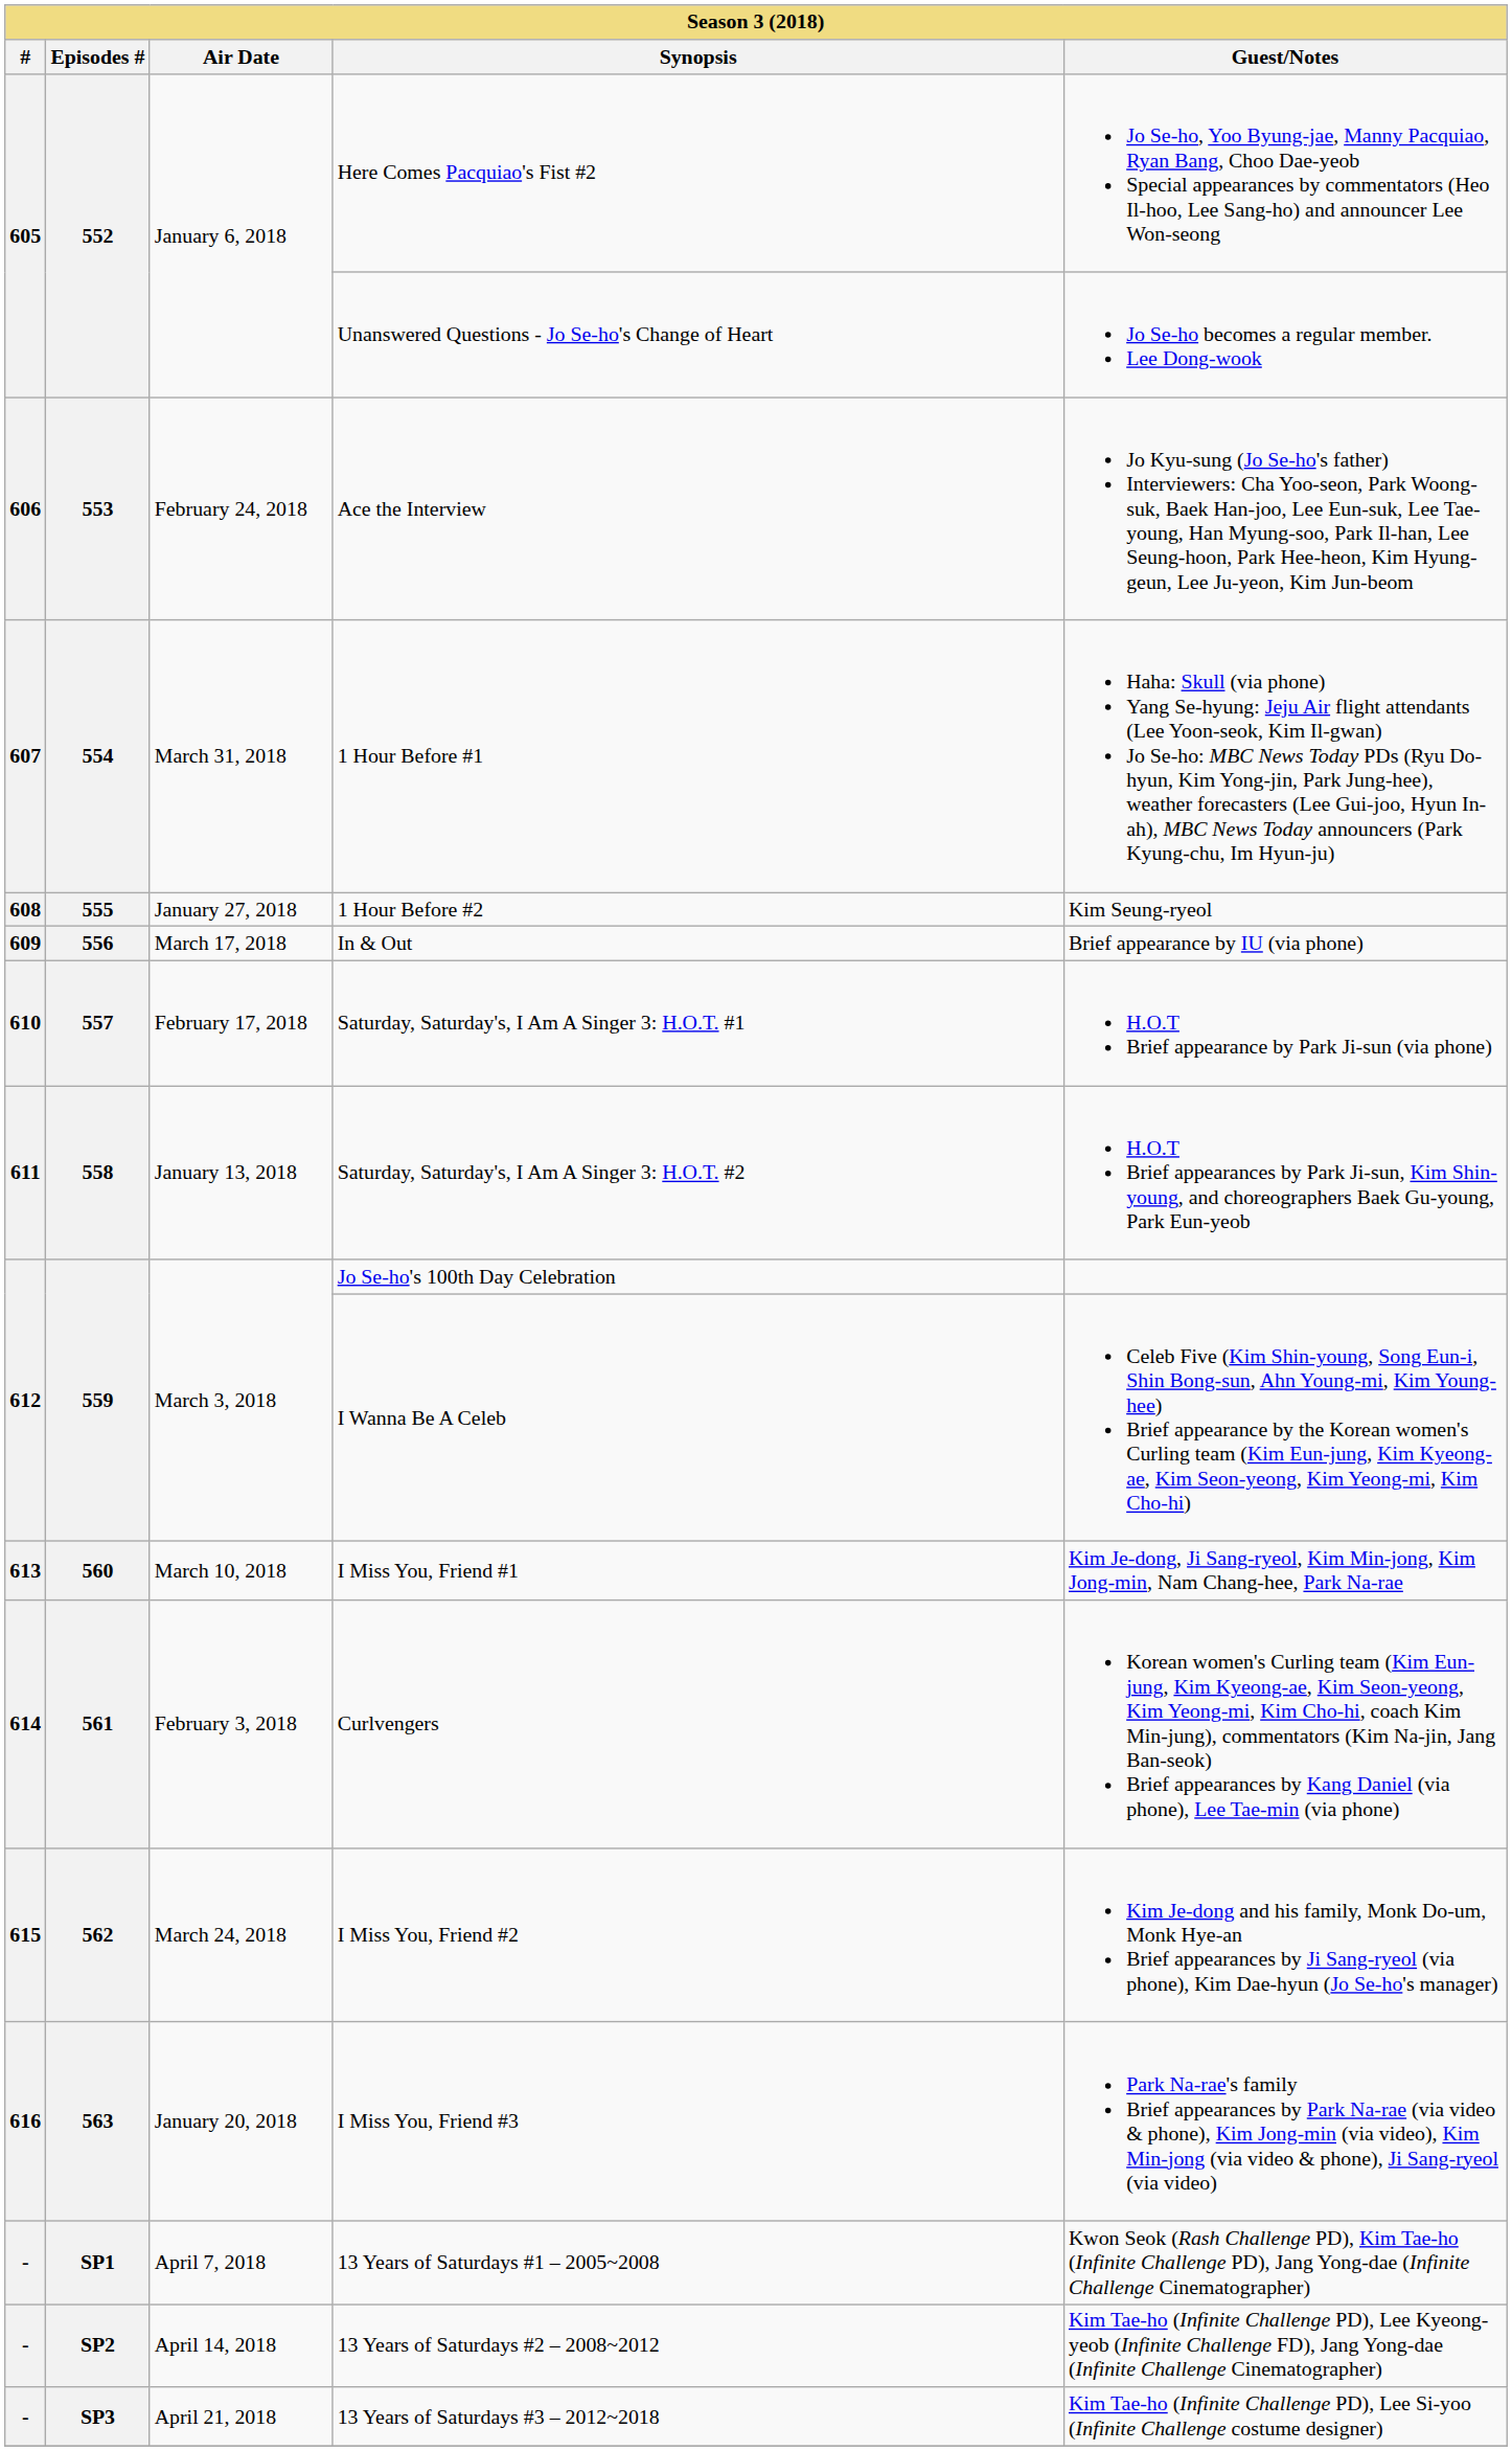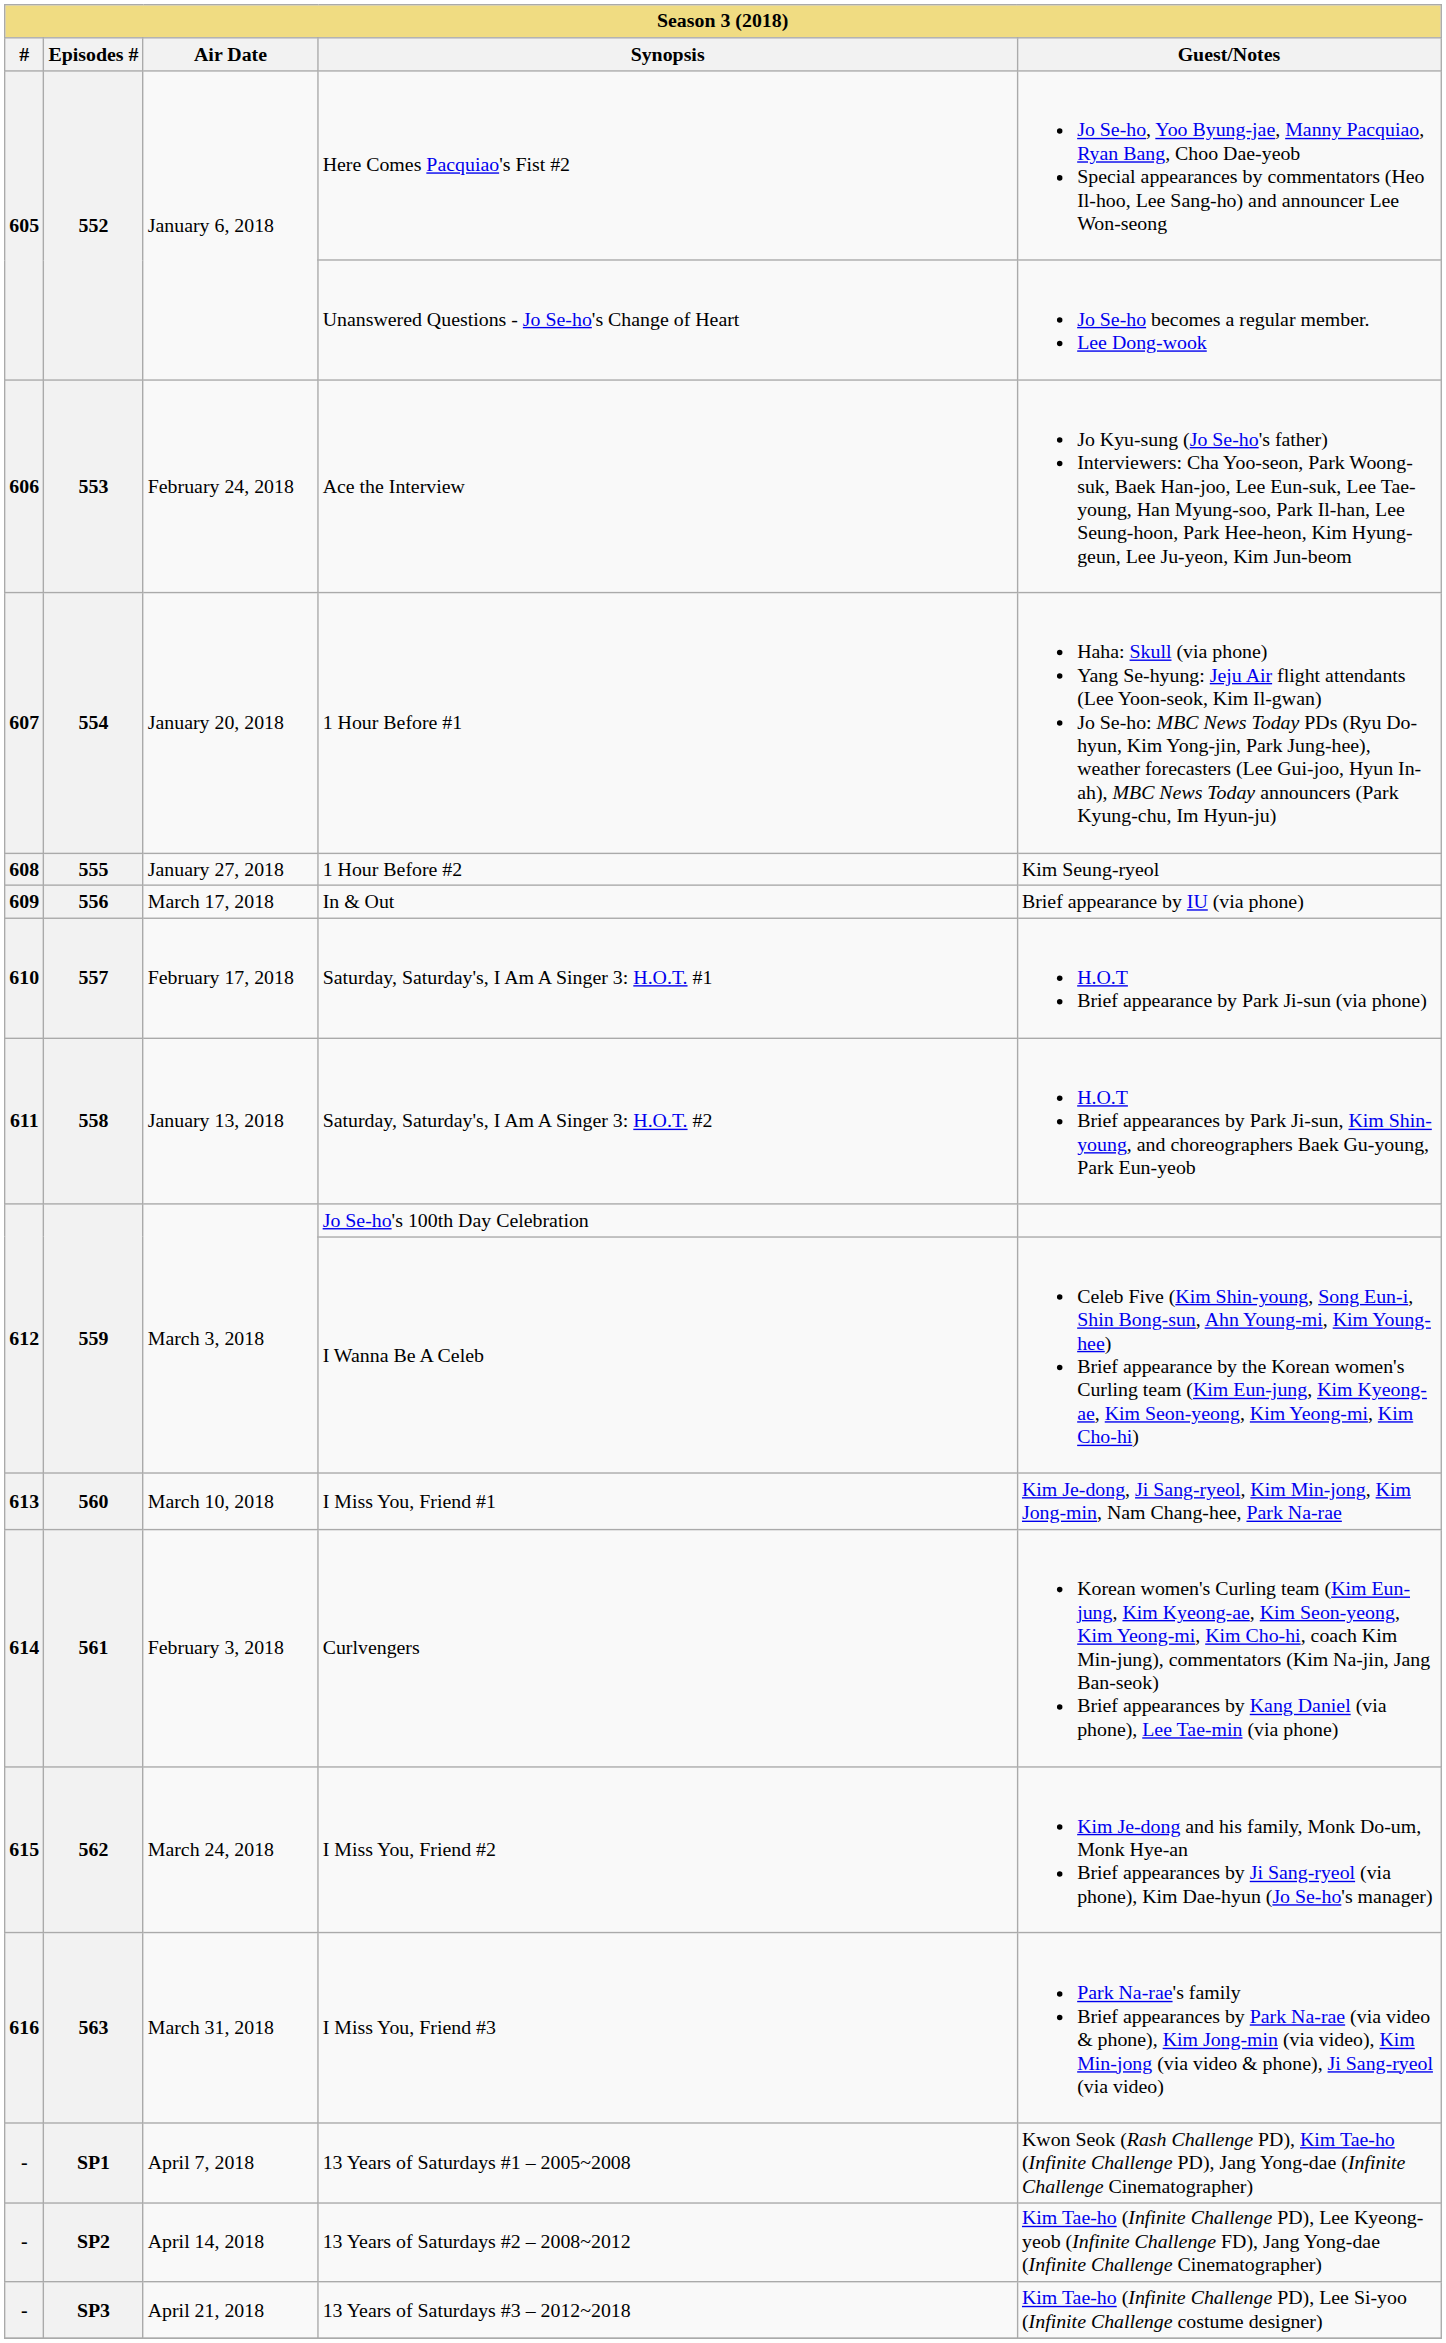1 Hour Before #1 | Air Date: March 31, 2018 -> January 20, 2018
I Miss You, Friend #3 | Air Date: January 20, 2018 -> March 31, 2018
